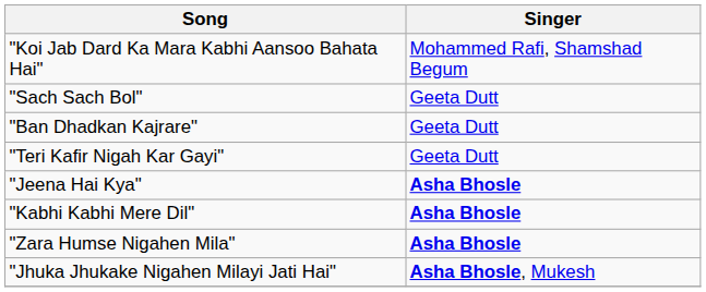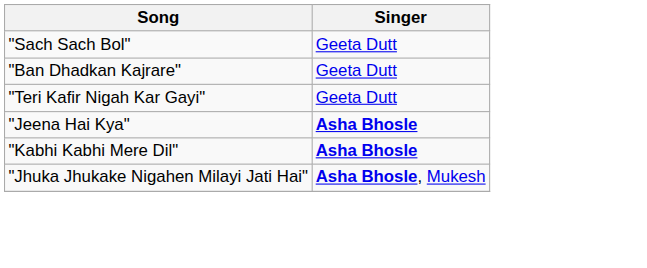- row: "Koi Jab Dard Ka Mara Kabhi Aansoo Bahata Hai" | Mohammed Rafi, Shamshad Begum
- row: "Zara Humse Nigahen Mila" | Asha Bhosle
